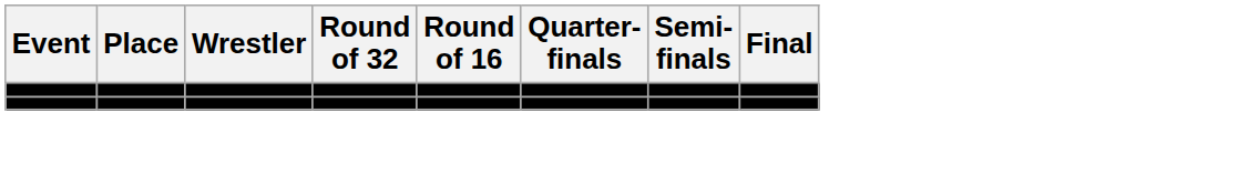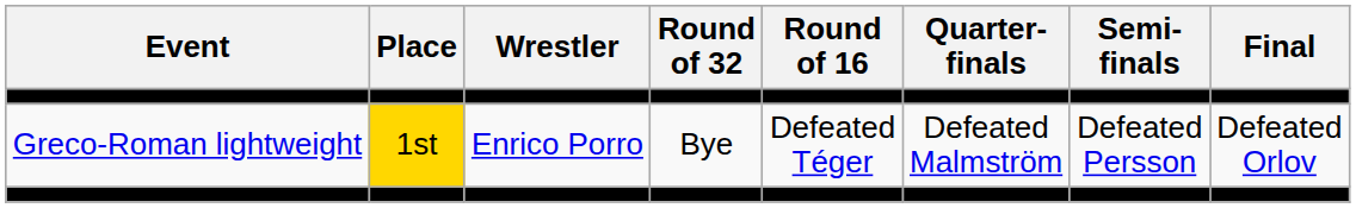+ row: Greco-Roman lightweight | 1st | Enrico Porro | Bye | Defeated Téger | Defeated Malmström | Defeated Persson | Defeated Orlov
